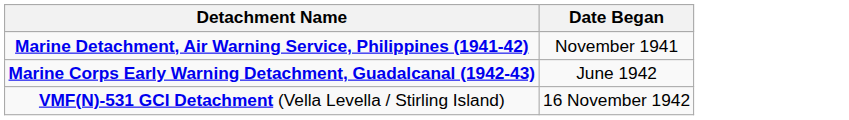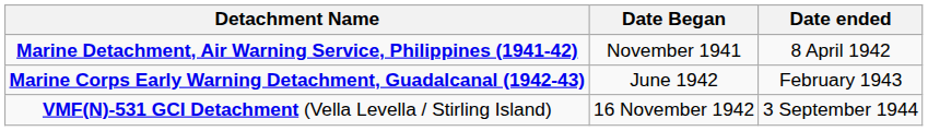+ column: Date ended | 8 April 1942 | February 1943 | 3 September 1944
